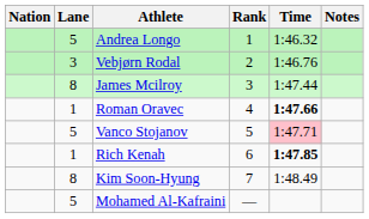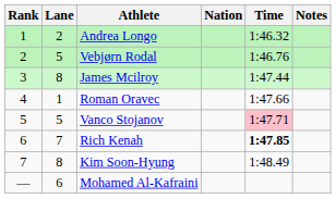columns swapped: Rank <-> Nation
Andrea Longo | Lane: 5 -> 2
Vebjørn Rodal | Lane: 3 -> 5
Roman Oravec | Time: bold -> normal
Rich Kenah | Lane: 1 -> 7
Mohamed Al-Kafraini | Lane: 5 -> 6
